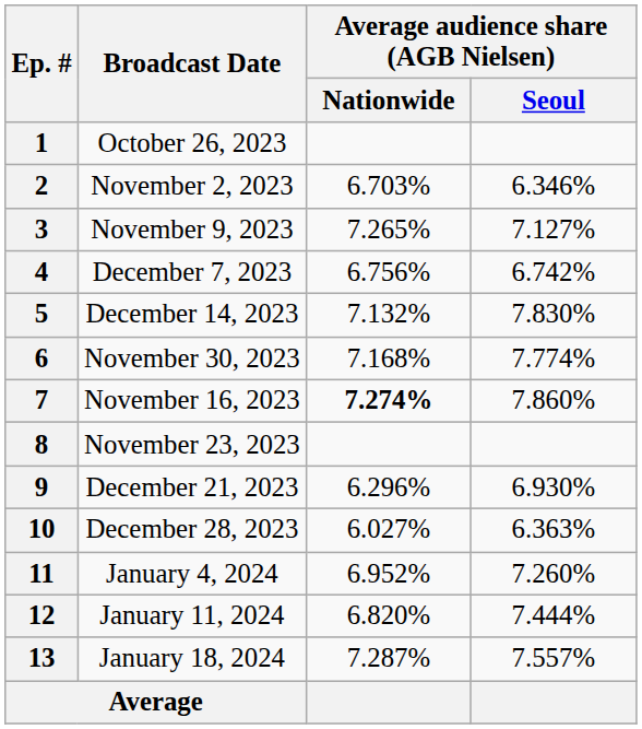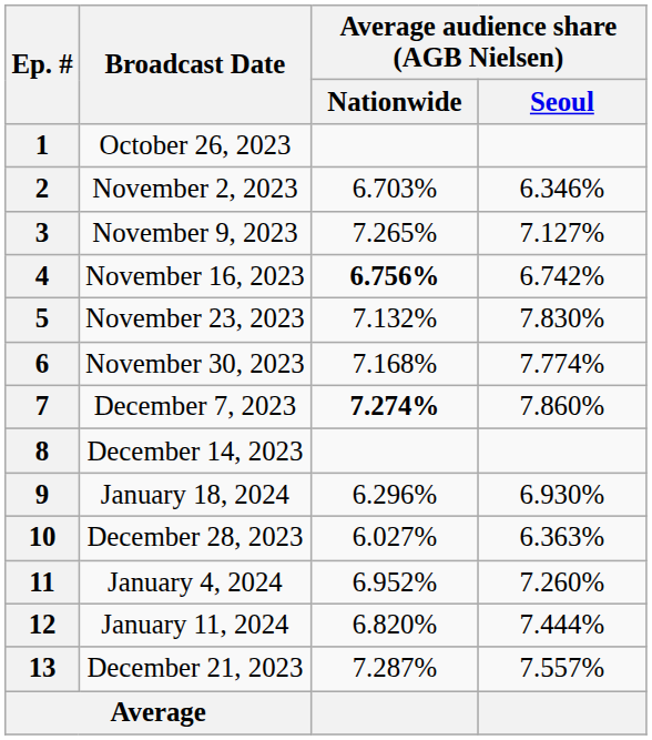4 | Broadcast Date: December 7, 2023 -> November 16, 2023
4 | Average audience share (AGB Nielsen) / Nationwide: normal -> bold
5 | Broadcast Date: December 14, 2023 -> November 23, 2023
7 | Broadcast Date: November 16, 2023 -> December 7, 2023
8 | Broadcast Date: November 23, 2023 -> December 14, 2023
9 | Broadcast Date: December 21, 2023 -> January 18, 2024
13 | Broadcast Date: January 18, 2024 -> December 21, 2023
